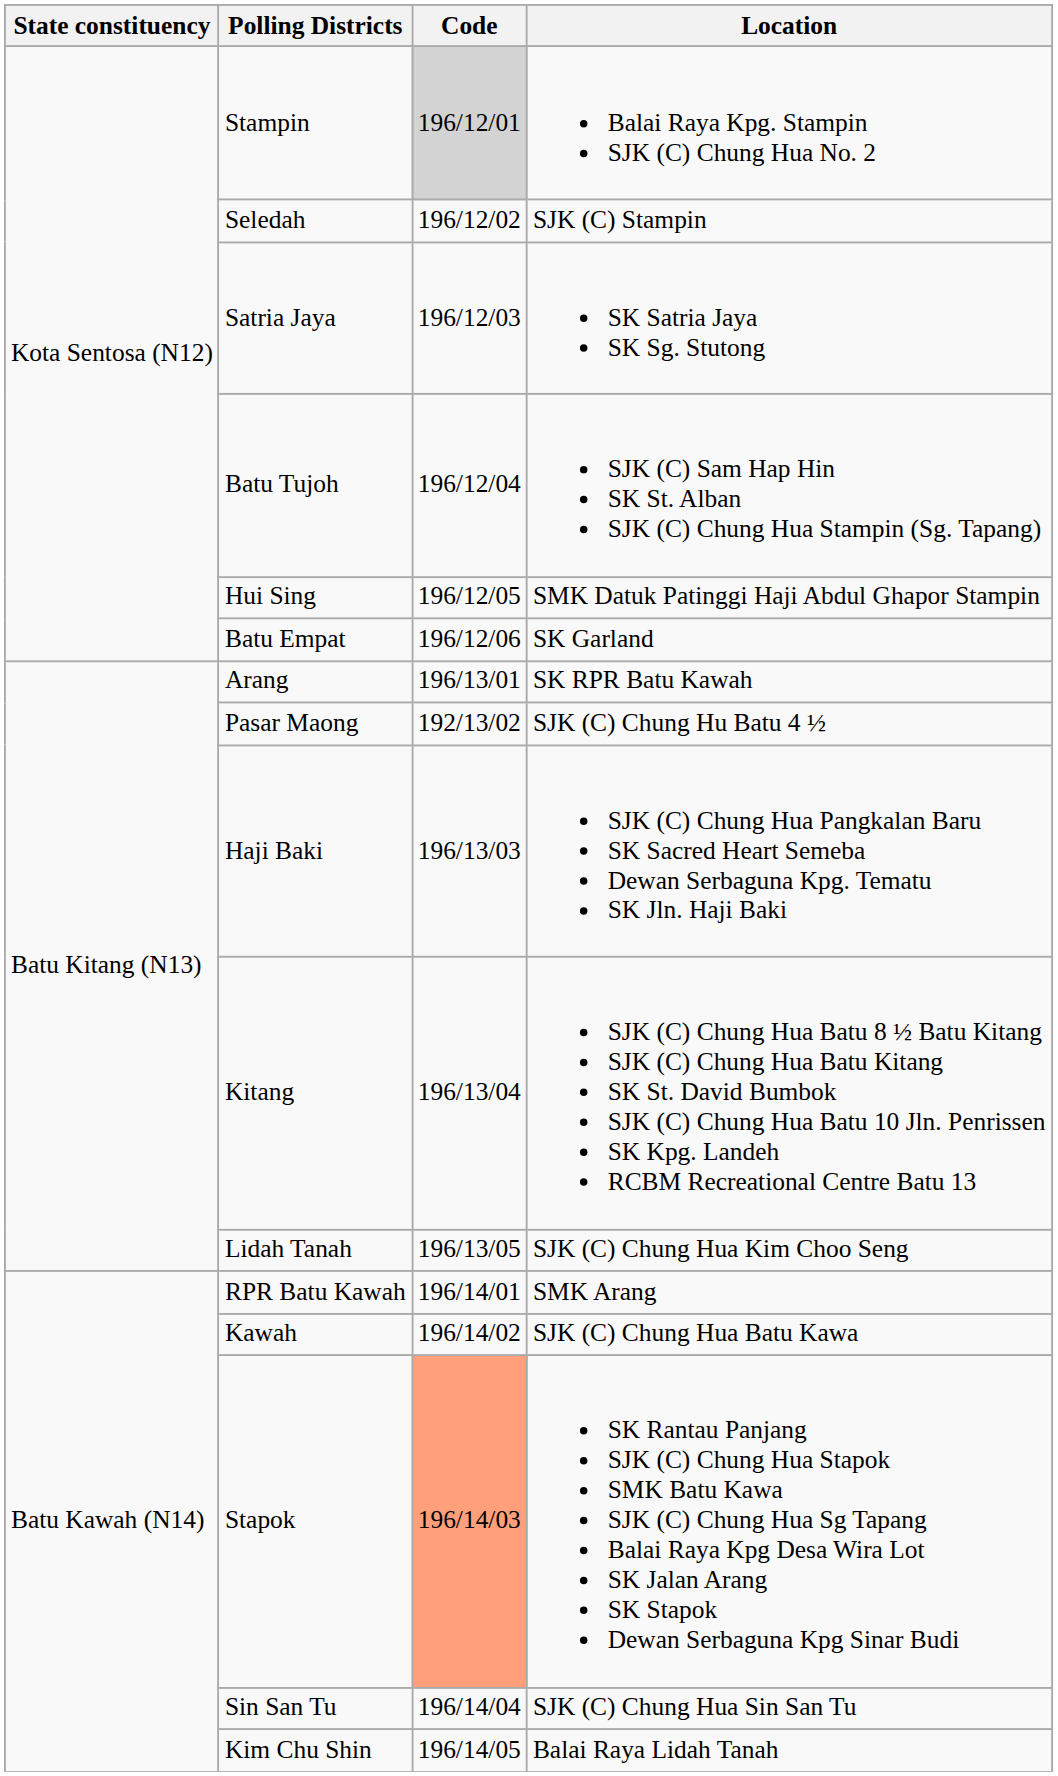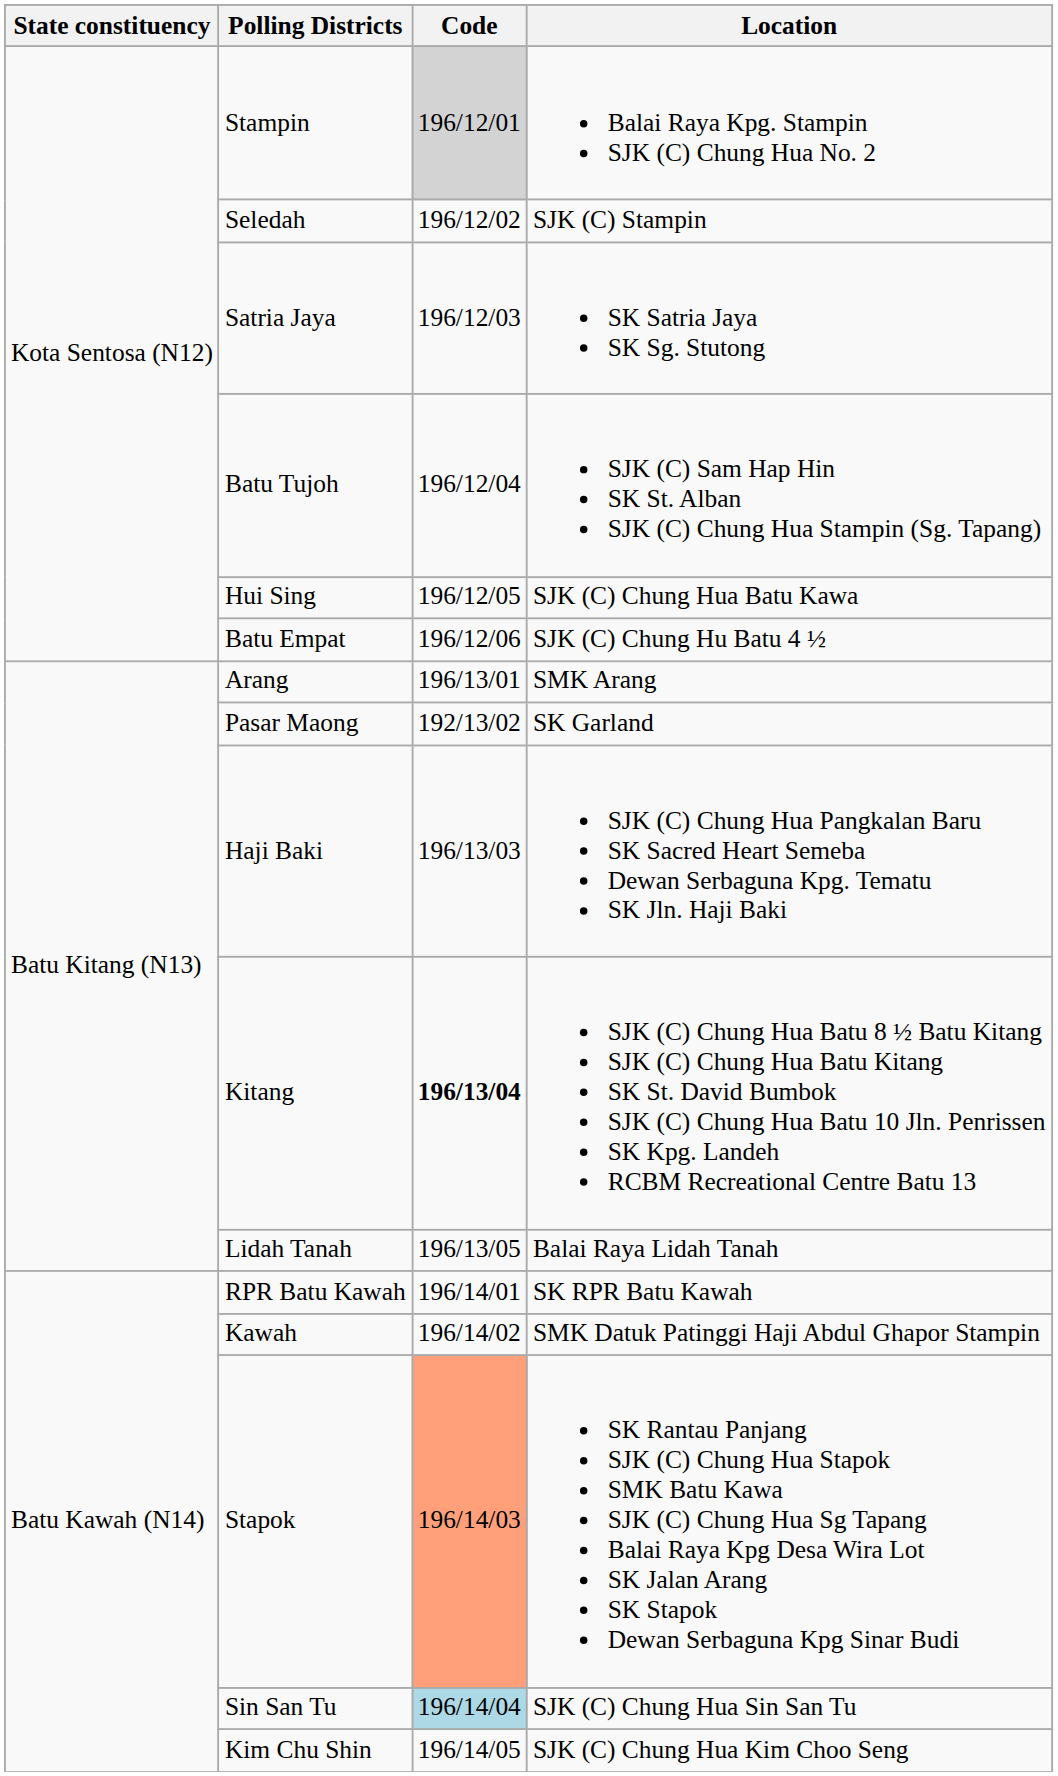Hui Sing | Location: SMK Datuk Patinggi Haji Abdul Ghapor Stampin -> SJK (C) Chung Hua Batu Kawa
Batu Empat | Location: SK Garland -> SJK (C) Chung Hu Batu 4 ½
Arang | Location: SK RPR Batu Kawah -> SMK Arang
Pasar Maong | Location: SJK (C) Chung Hu Batu 4 ½ -> SK Garland
Kitang | Code: normal -> bold
Lidah Tanah | Location: SJK (C) Chung Hua Kim Choo Seng -> Balai Raya Lidah Tanah
RPR Batu Kawah | Location: SMK Arang -> SK RPR Batu Kawah
Kawah | Location: SJK (C) Chung Hua Batu Kawa -> SMK Datuk Patinggi Haji Abdul Ghapor Stampin
Sin San Tu | Code: no background -> lightblue background
Kim Chu Shin | Location: Balai Raya Lidah Tanah -> SJK (C) Chung Hua Kim Choo Seng
